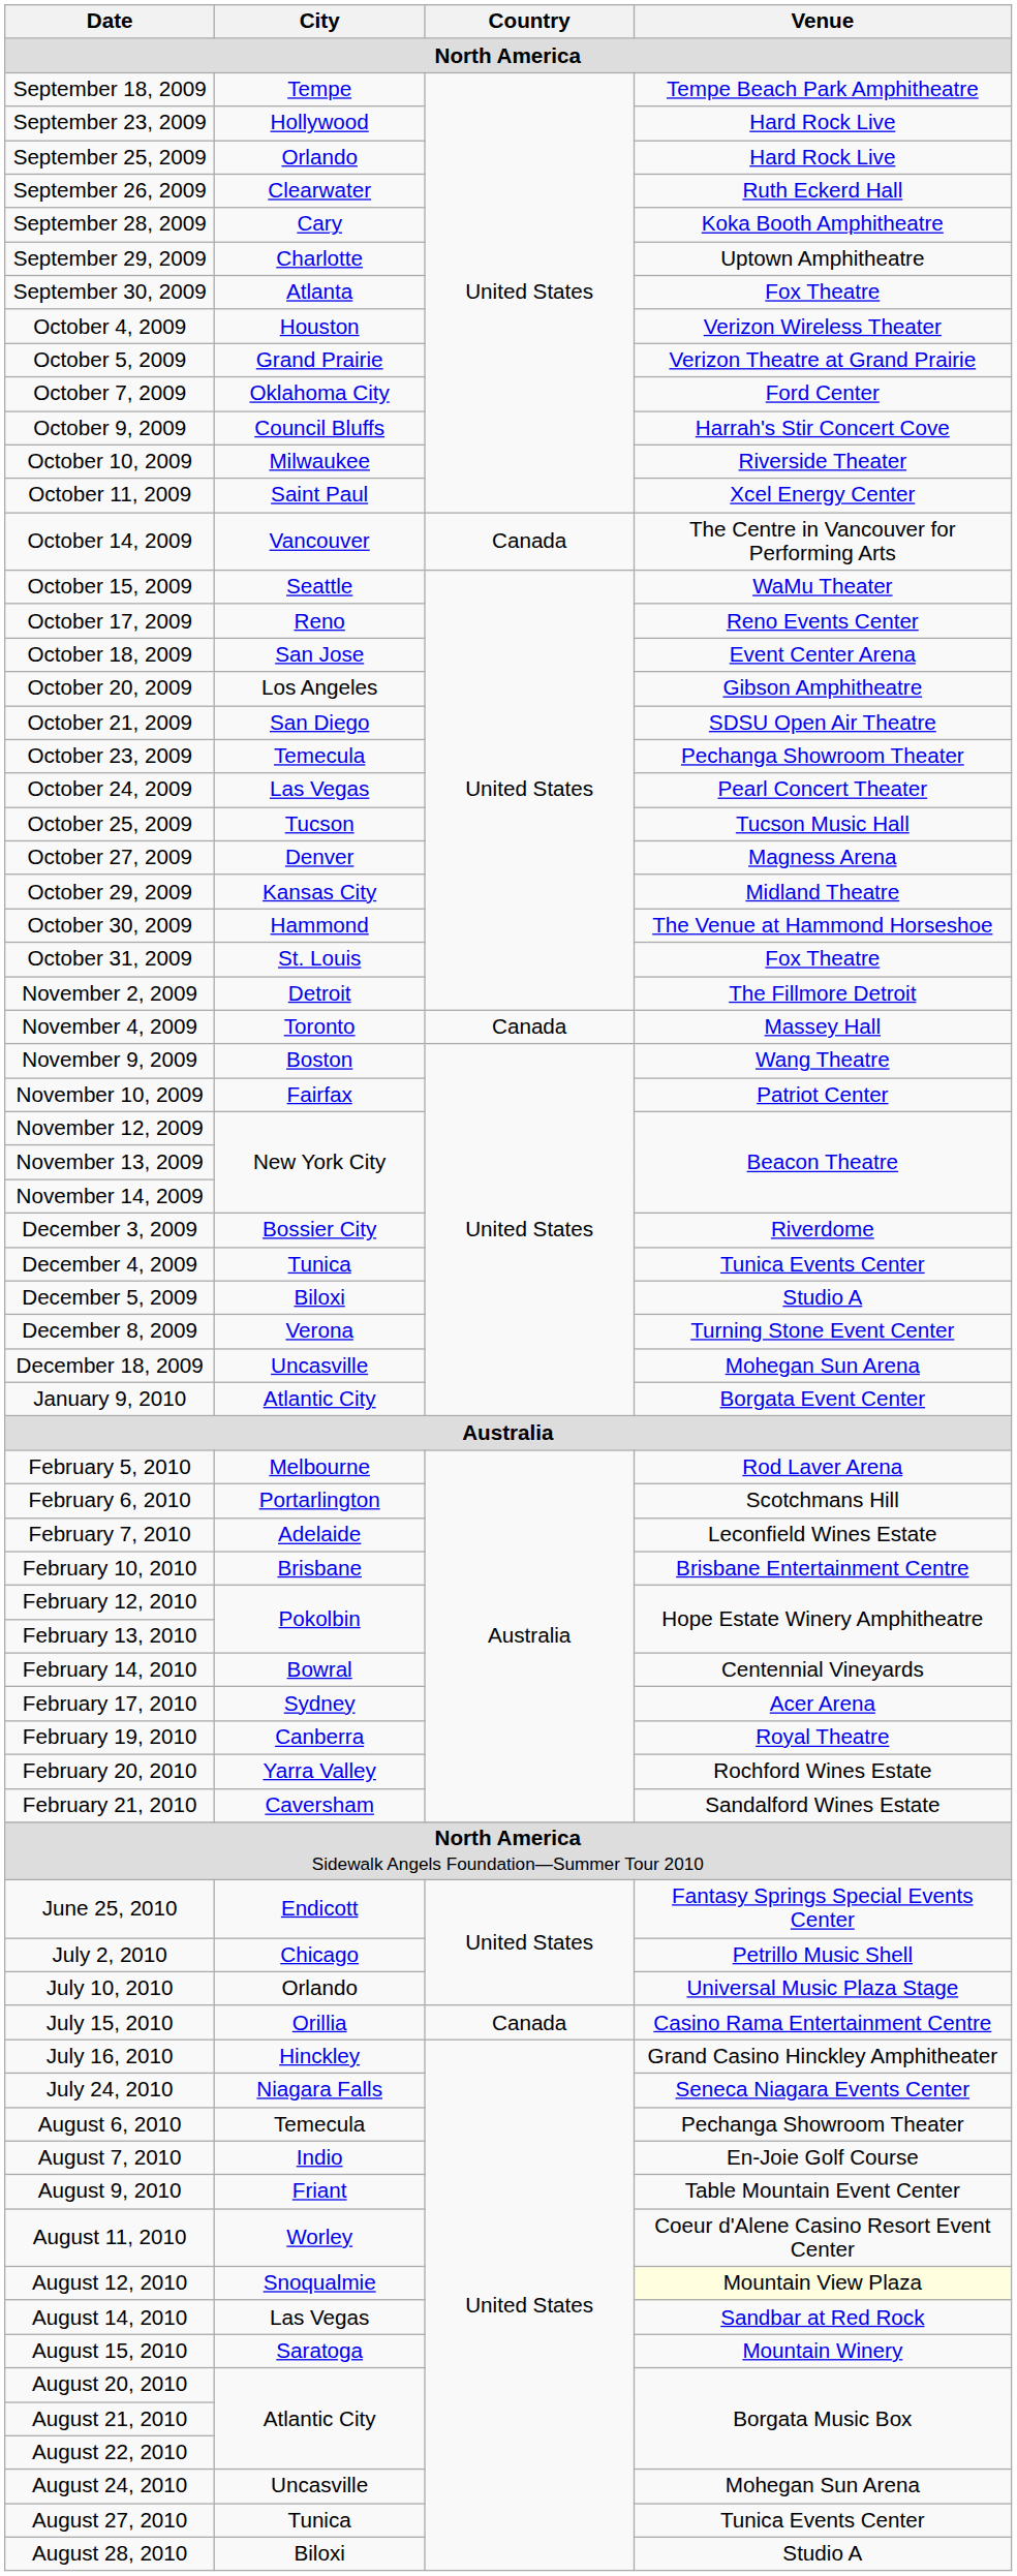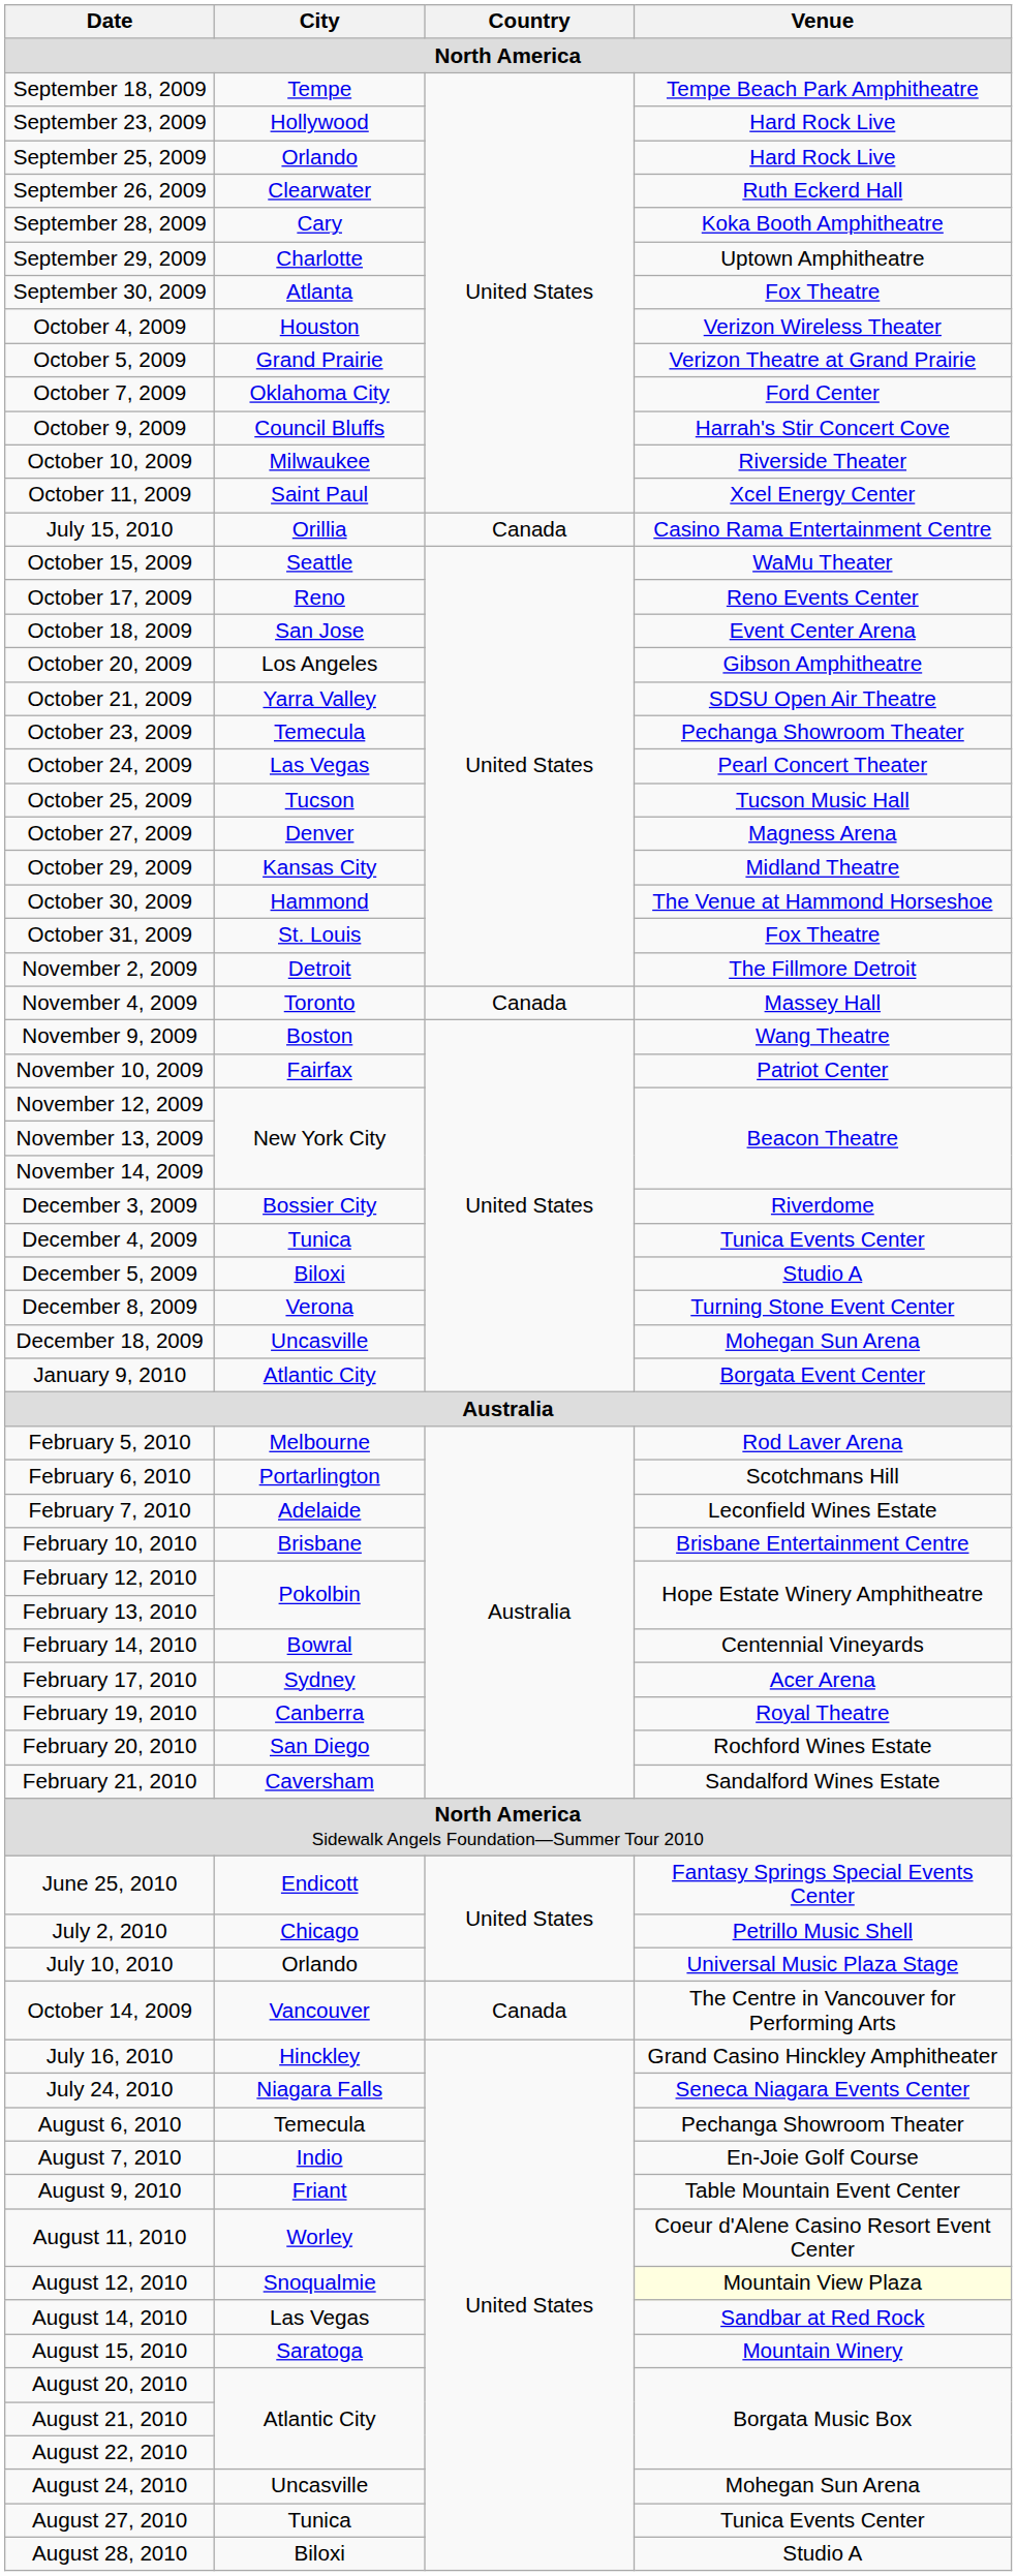rows swapped: October 14, 2009 <-> July 15, 2010
October 21, 2009 | City: San Diego -> Yarra Valley
February 20, 2010 | City: Yarra Valley -> San Diego
